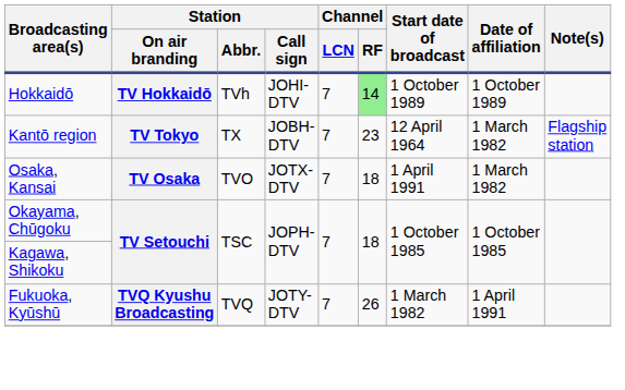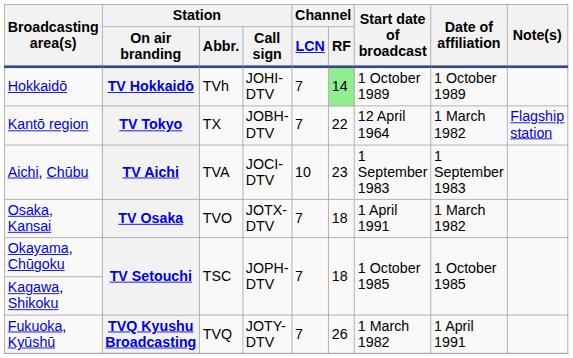Kantō region | Channel / RF: 23 -> 22
+ row: Aichi, Chūbu | TV Aichi | TVA | JOCI-DTV | 10 | 23 | 1 September 1983 | 1 September 1983
